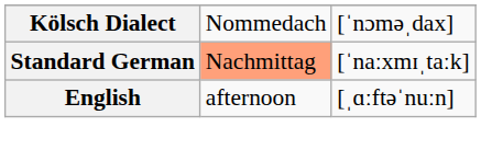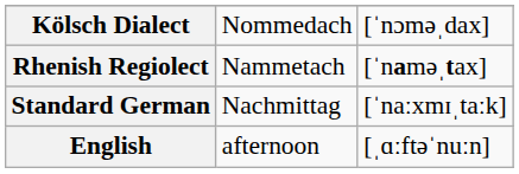+ row: Rhenish Regiolect | Nammetach | [ˈnaməˌtax]
Standard German | column 2: lightsalmon background -> no background
